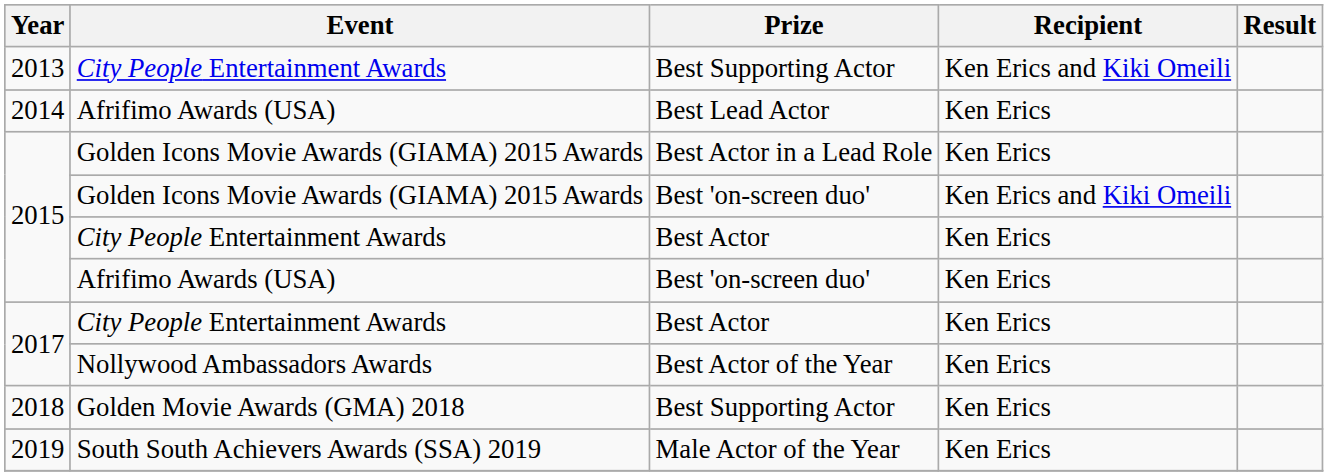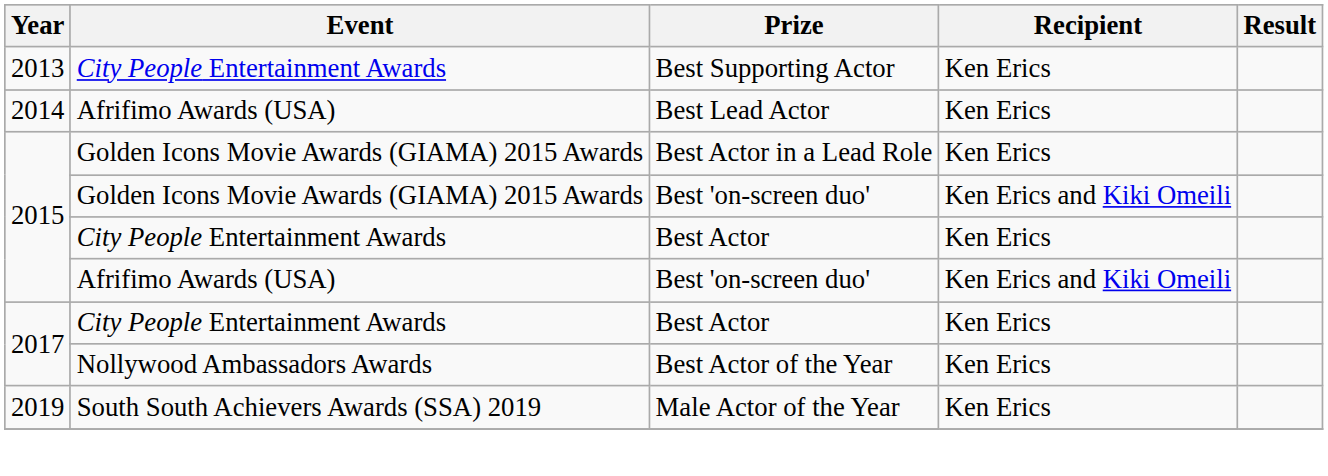City People Entertainment Awards / Best Supporting Actor | Recipient: Ken Erics and Kiki Omeili -> Ken Erics
Afrifimo Awards (USA) / Best 'on-screen duo' | Recipient: Ken Erics -> Ken Erics and Kiki Omeili
- row: 2018 | Golden Movie Awards (GMA) 2018 | Best Supporting Actor | Ken Erics
